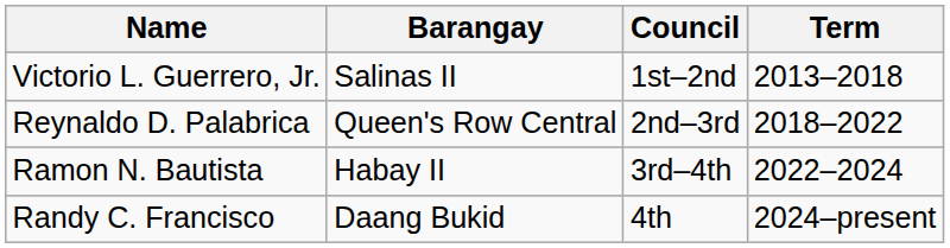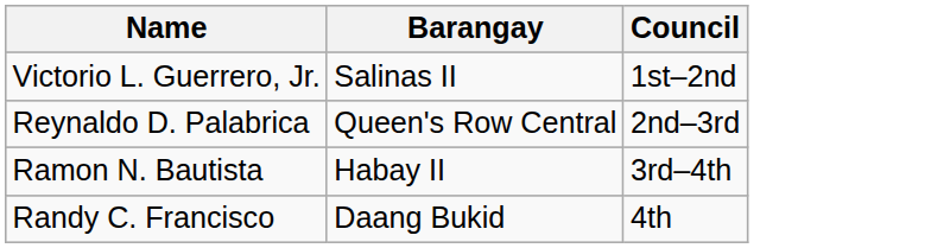- column: Term | 2013–2018 | 2018–2022 | 2022–2024 | 2024–present
